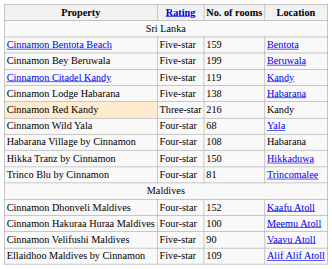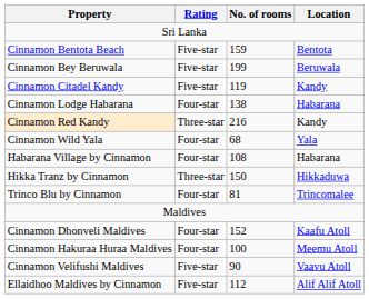Cinnamon Lodge Habarana | Rating: Five-star -> Four-star
Hikka Tranz by Cinnamon | Rating: Four-star -> Three-star
Ellaidhoo Maldives by Cinnamon | No. of rooms: 109 -> 112
